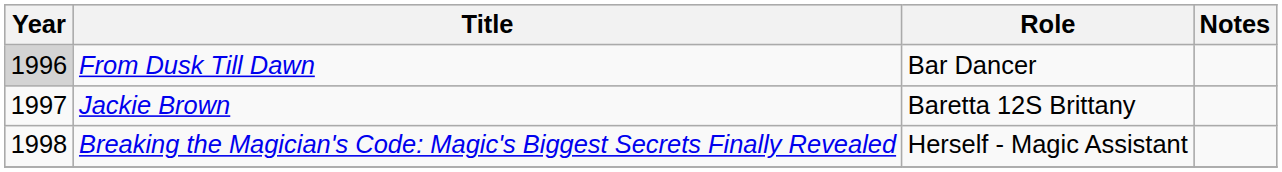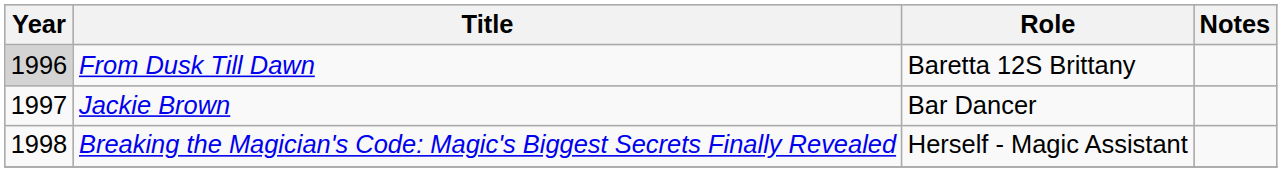From Dusk Till Dawn | Role: Bar Dancer -> Baretta 12S Brittany
Jackie Brown | Role: Baretta 12S Brittany -> Bar Dancer
